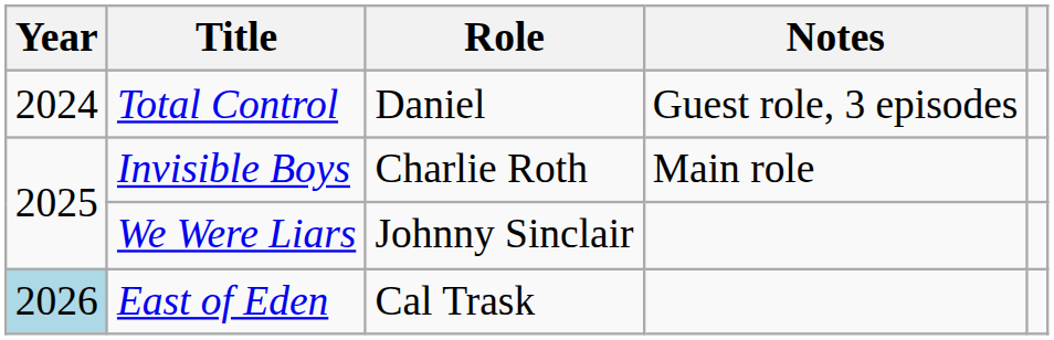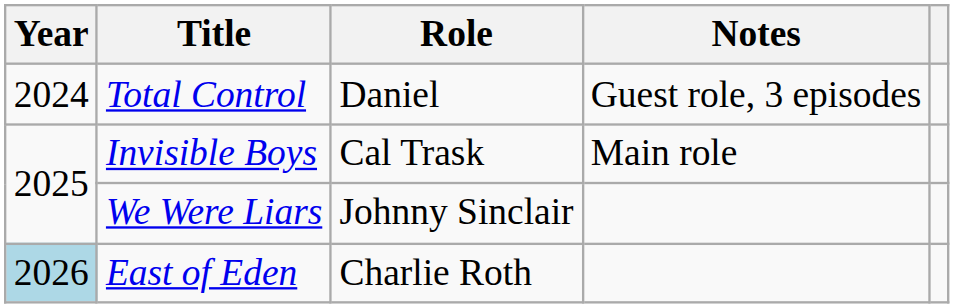Invisible Boys | Role: Charlie Roth -> Cal Trask
East of Eden | Role: Cal Trask -> Charlie Roth
